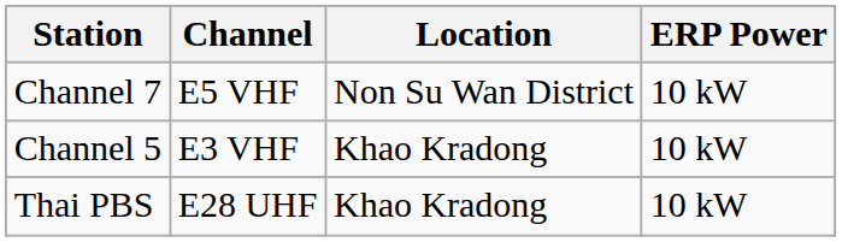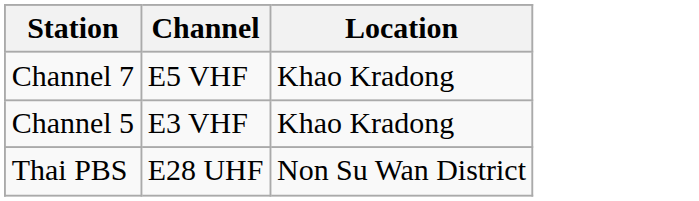- column: ERP Power | 10 kW | 10 kW | 10 kW
Channel 7 | Location: Non Su Wan District -> Khao Kradong
Thai PBS | Location: Khao Kradong -> Non Su Wan District
